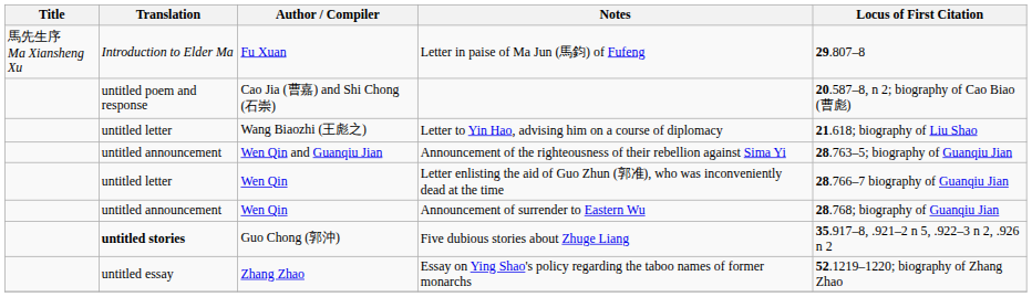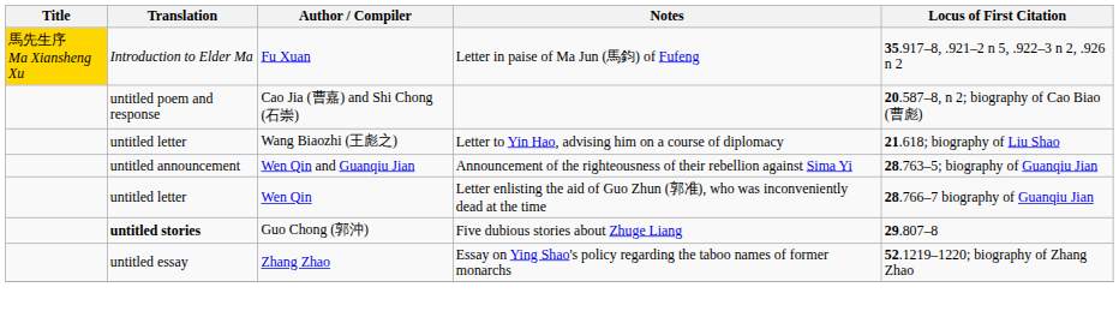Letter in paise of Ma Jun (馬鈞) of Fufeng | Title: no background -> gold background
Letter in paise of Ma Jun (馬鈞) of Fufeng | Locus of First Citation: 29.807–8 -> 35.917–8, .921–2 n 5, .922–3 n 2, .926 n 2
- row: untitled announcement | Wen Qin | Announcement of surrender to Eastern Wu | 28.768; biography of Guanqiu Jian
Five dubious stories about Zhuge Liang | Locus of First Citation: 35.917–8, .921–2 n 5, .922–3 n 2, .926 n 2 -> 29.807–8
